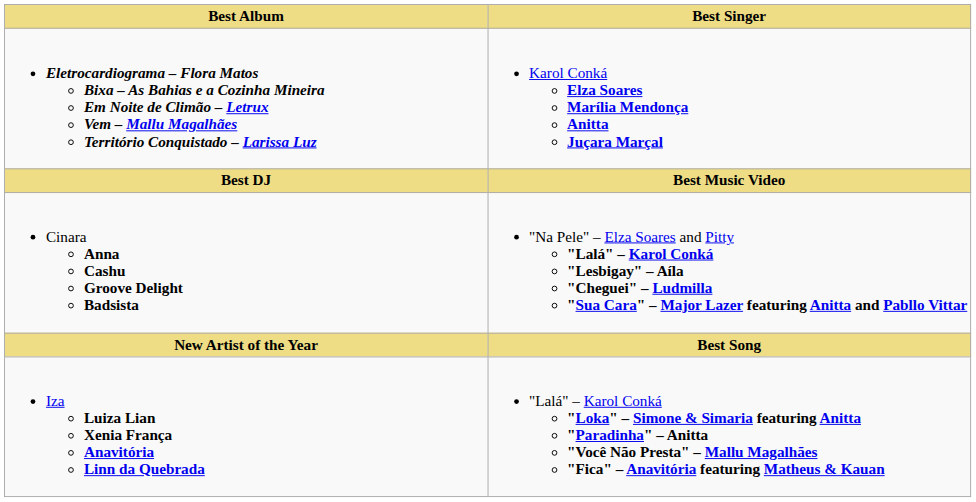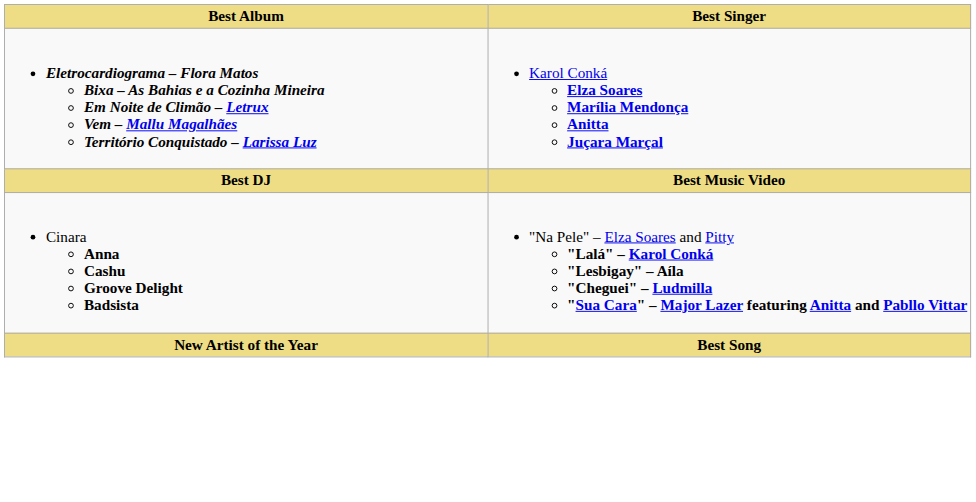- row: Iza Luiza Lian Xenia França Anavitória Linn da Quebrada | "Lalá" – Karol Conká "Loka" – Simone & Simaria featuring Anitta "Paradinha" – Anitta "Você Não Presta" – Mallu Magalhães "Fica" – Anavitória featuring Matheus & Kauan
